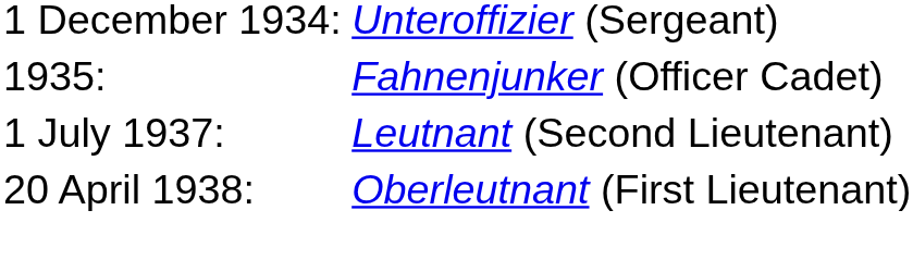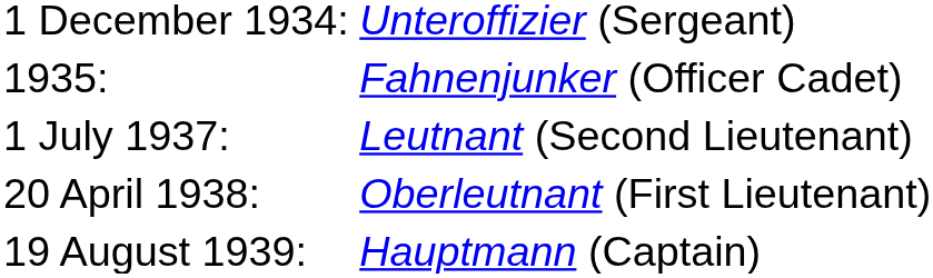+ row: 19 August 1939: | Hauptmann (Captain)
